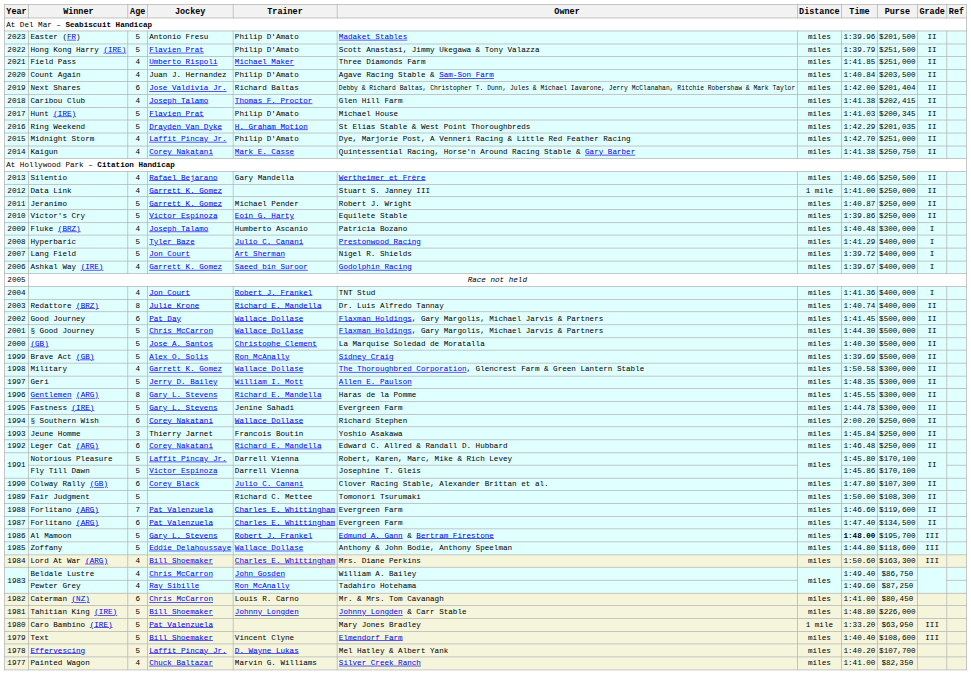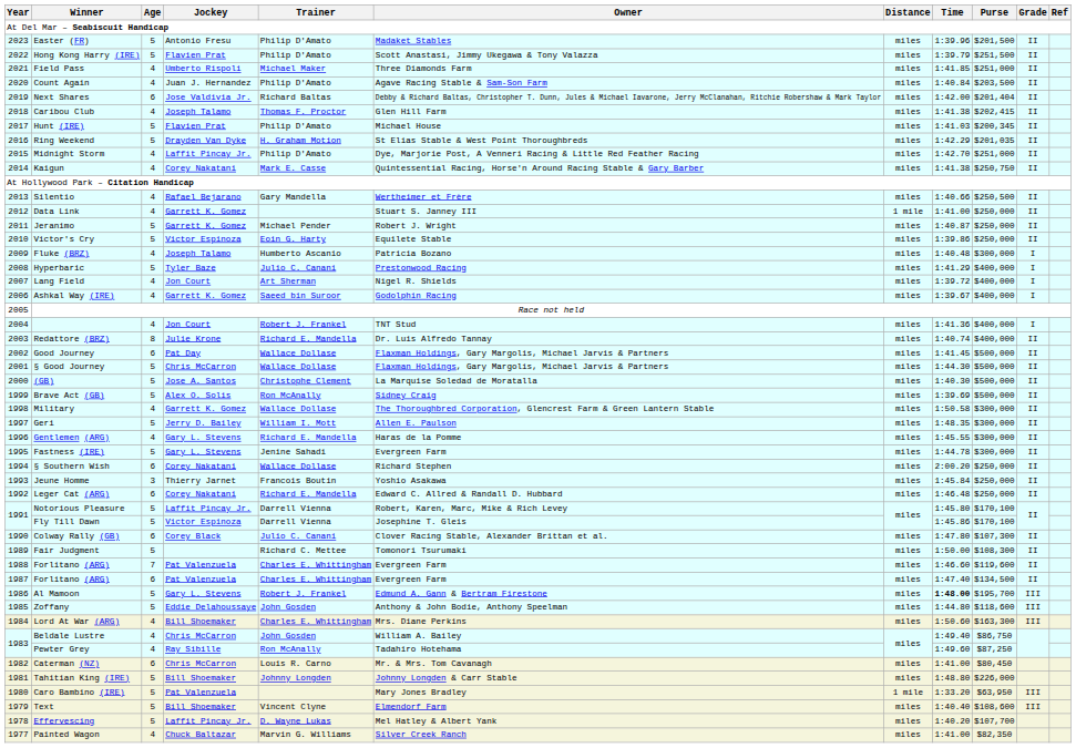Lang Field | Age: 5 -> 4
Gentlemen (ARG) | Age: 8 -> 4
Zoffany | Trainer: Wallace Dollase -> John Gosden
